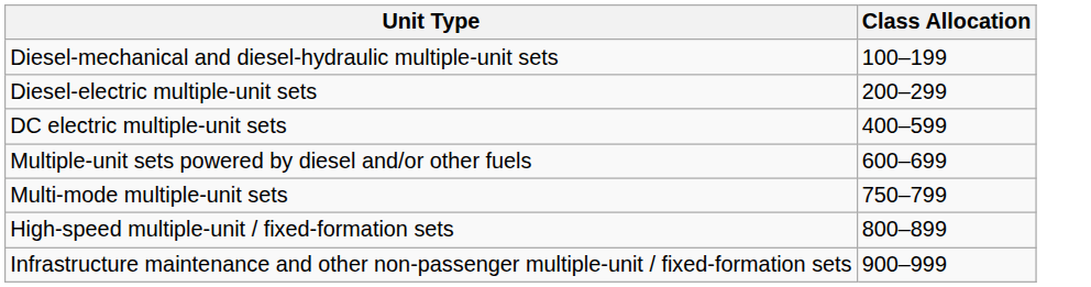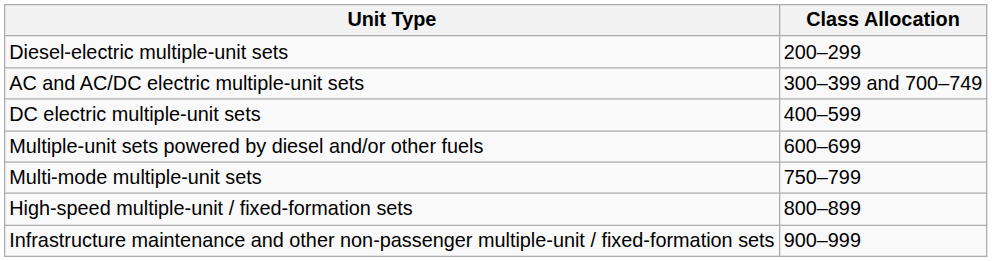- row: Diesel-mechanical and diesel-hydraulic multiple-unit sets | 100–199
+ row: AC and AC/DC electric multiple-unit sets | 300–399 and 700–749
